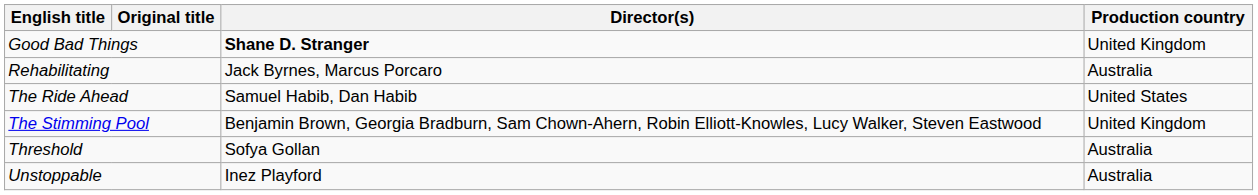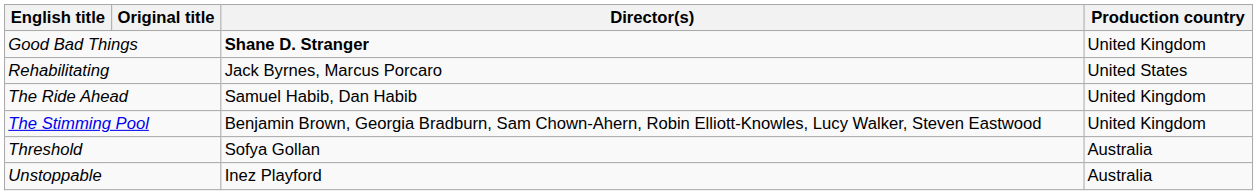Rehabilitating | Production country: Australia -> United States
The Ride Ahead | Production country: United States -> United Kingdom
